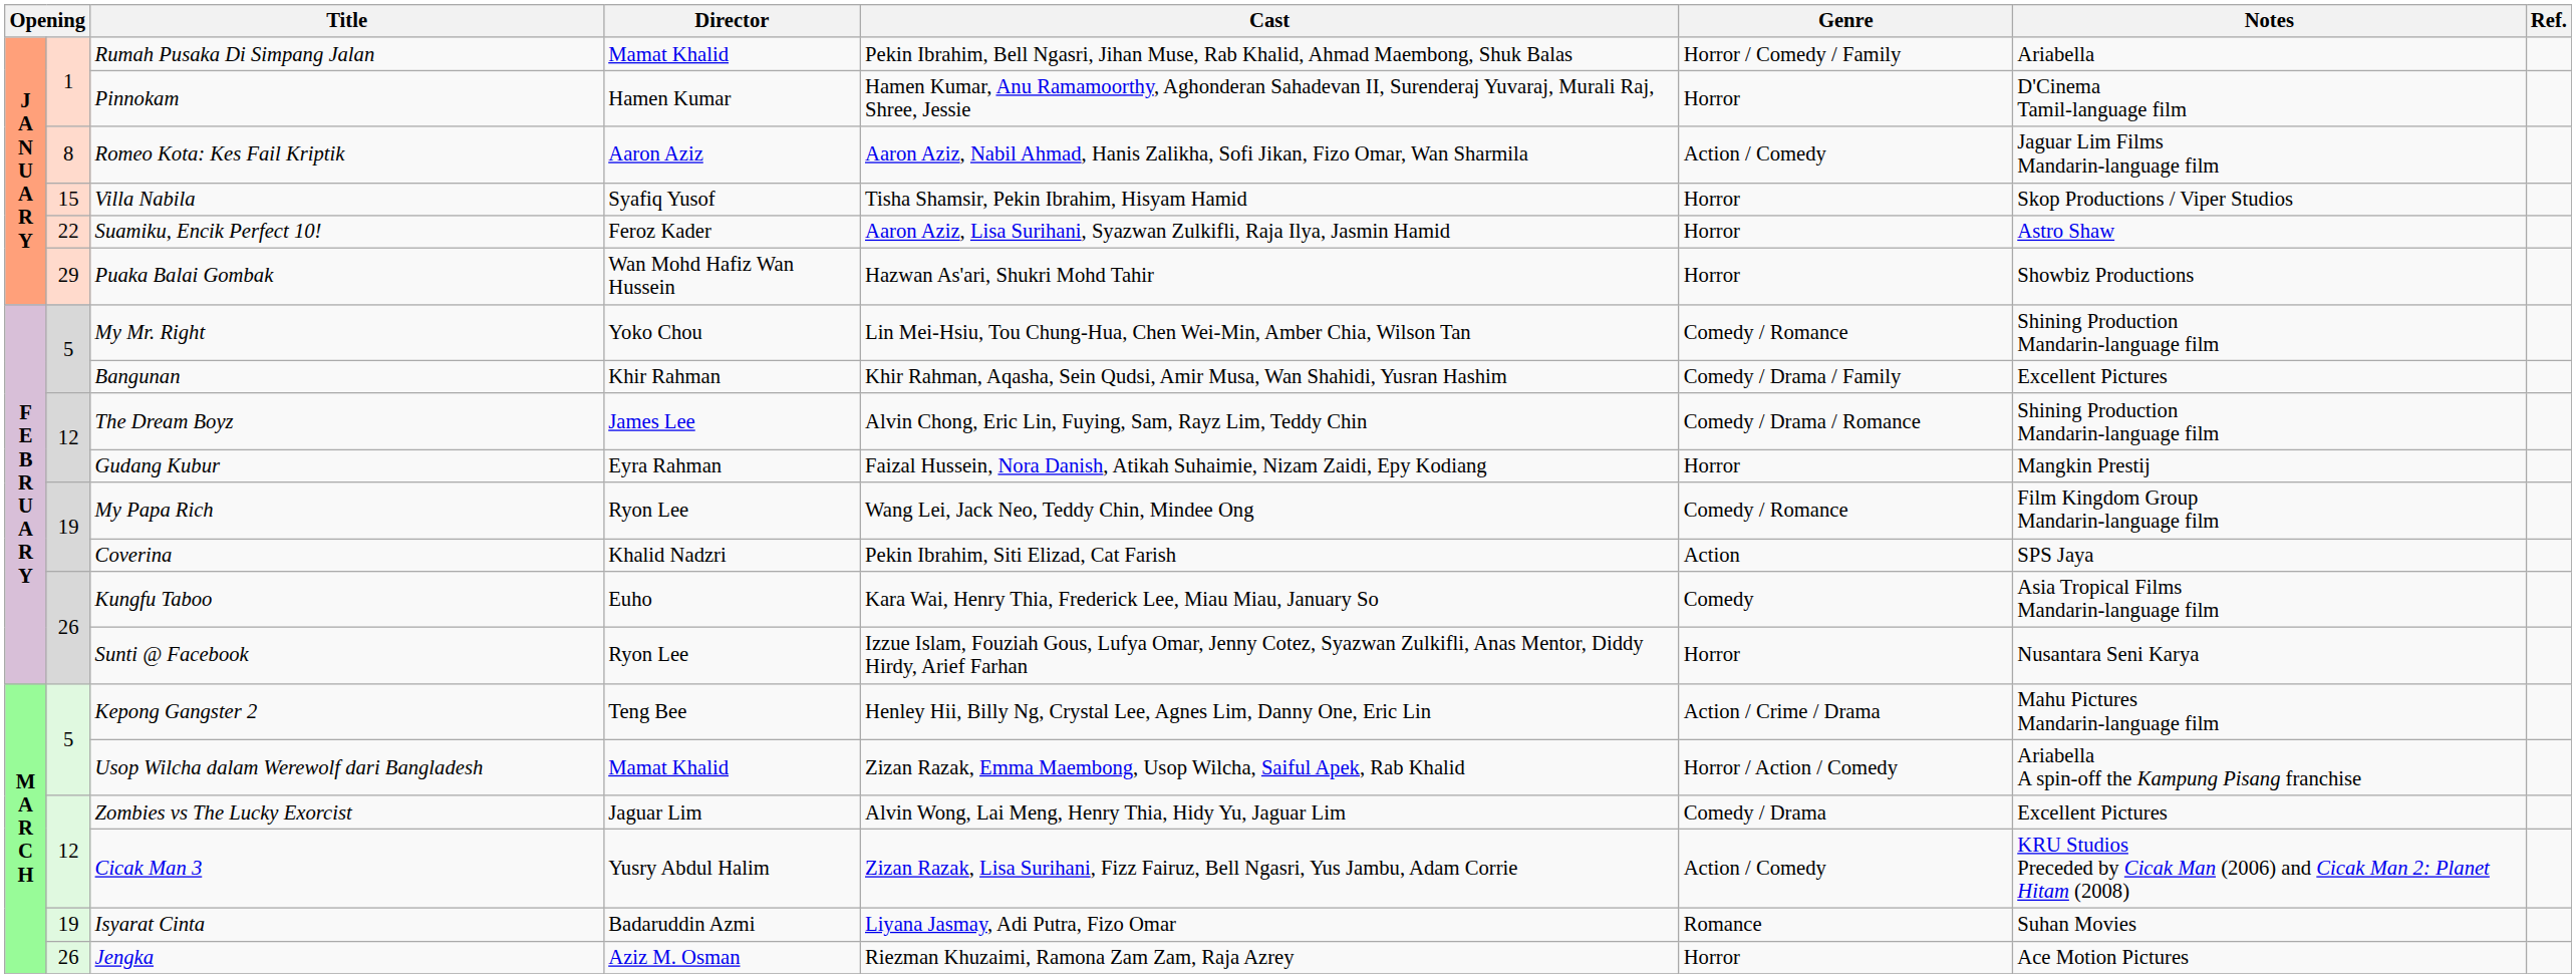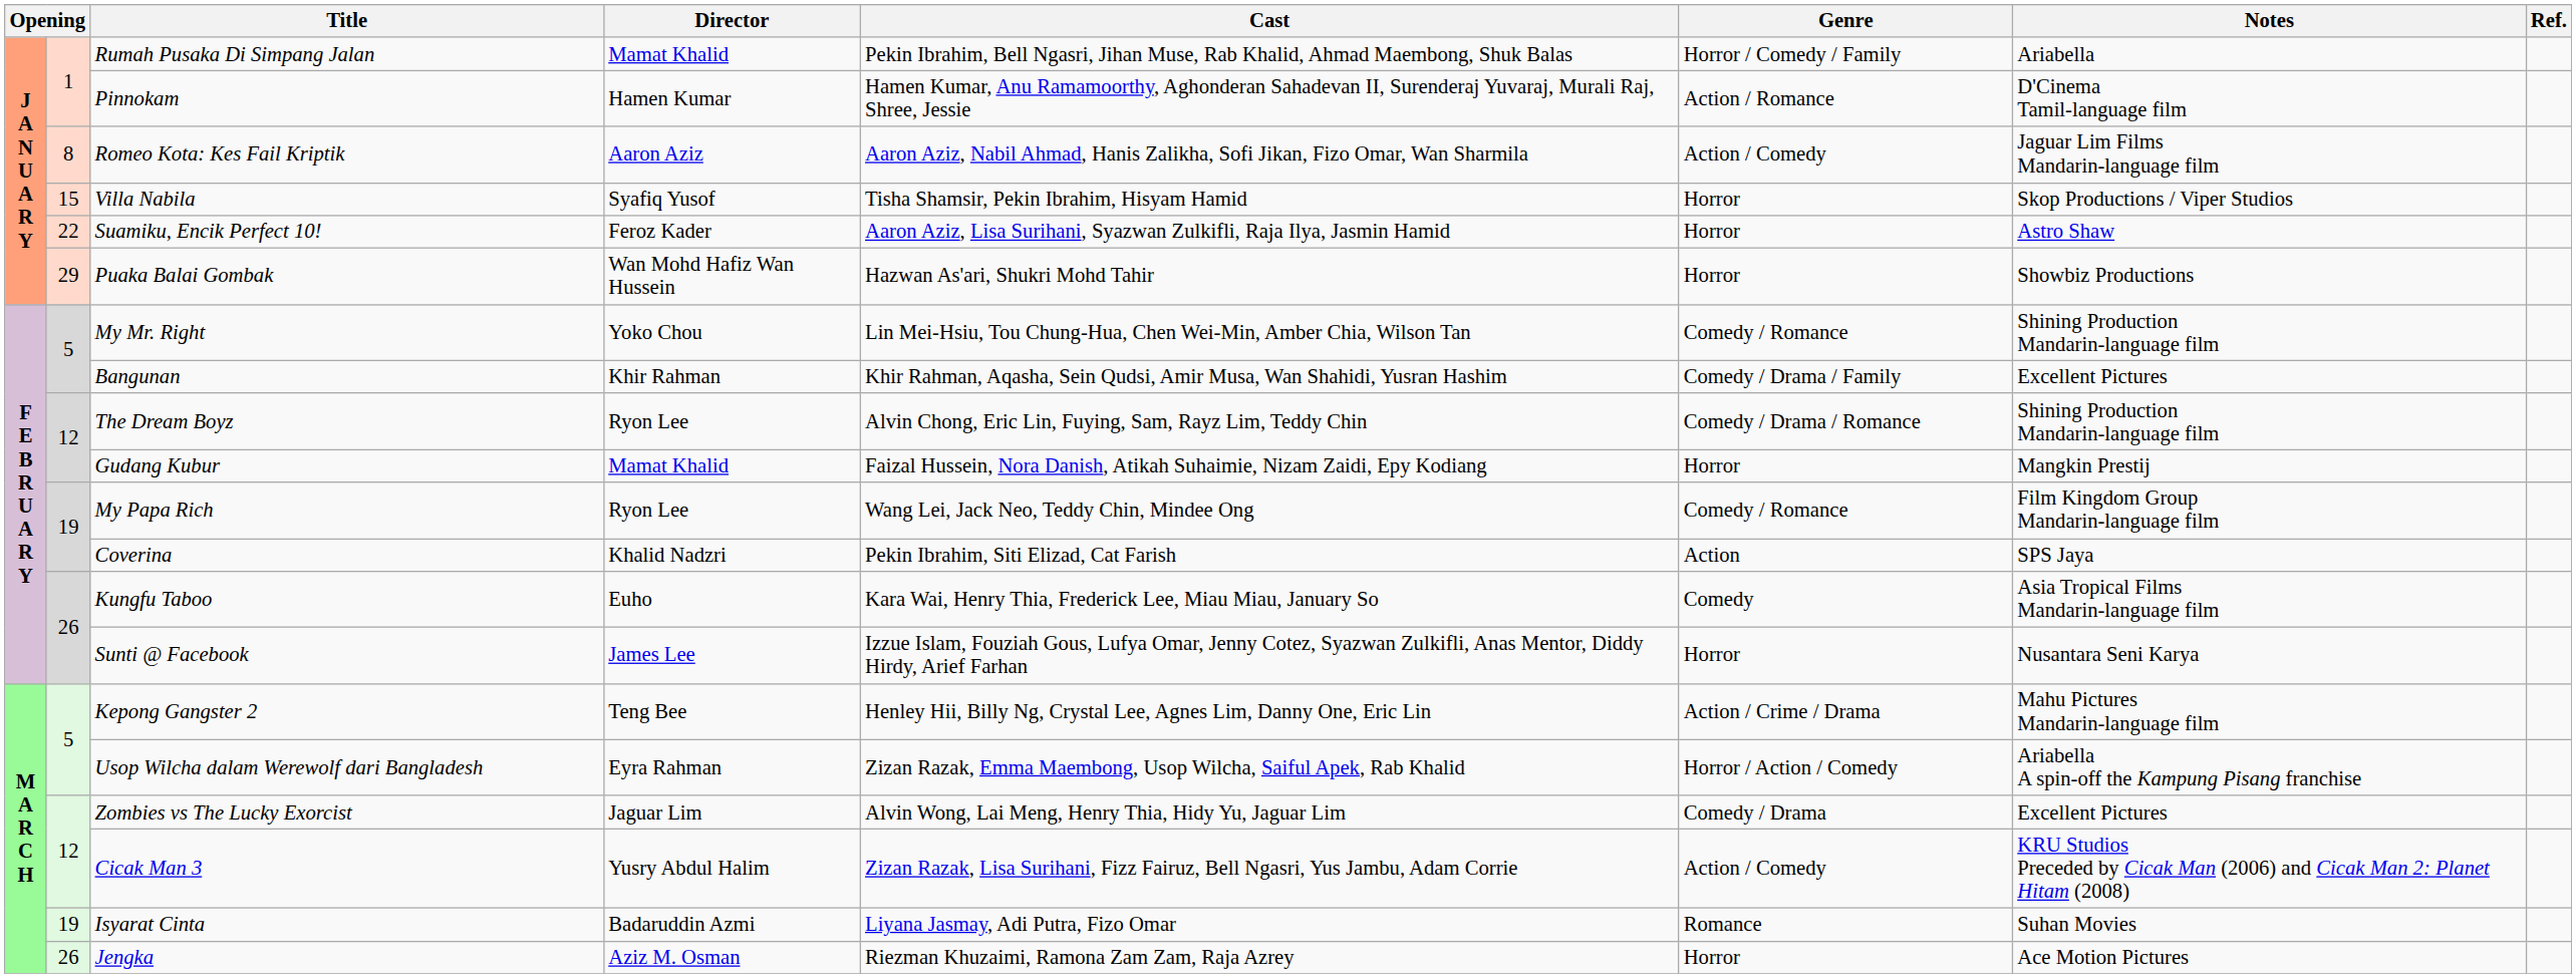Pinnokam | Genre: Horror -> Action / Romance
The Dream Boyz | Director: James Lee -> Ryon Lee
Gudang Kubur | Director: Eyra Rahman -> Mamat Khalid
Sunti @ Facebook | Director: Ryon Lee -> James Lee
Usop Wilcha dalam Werewolf dari Bangladesh | Director: Mamat Khalid -> Eyra Rahman
